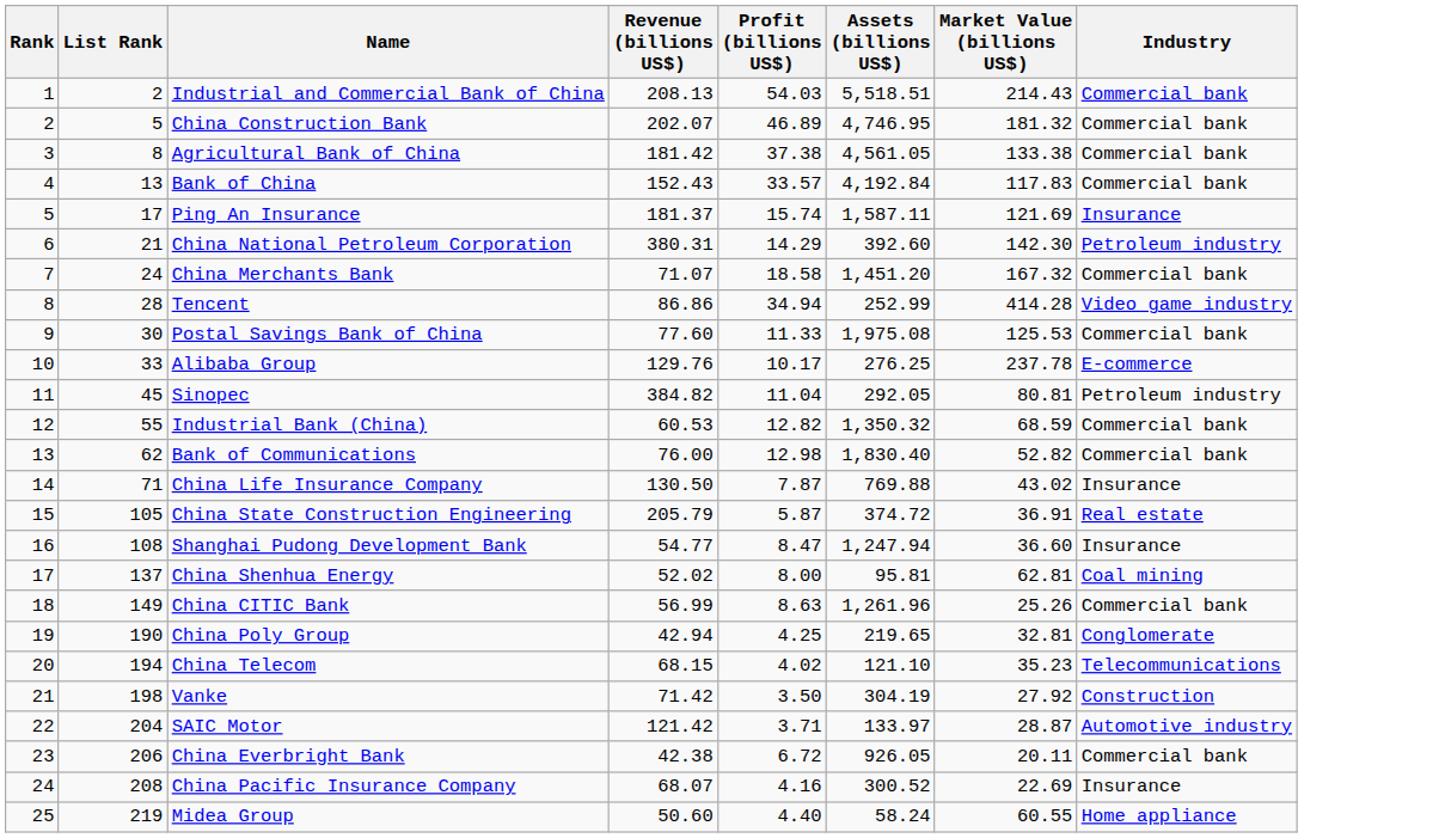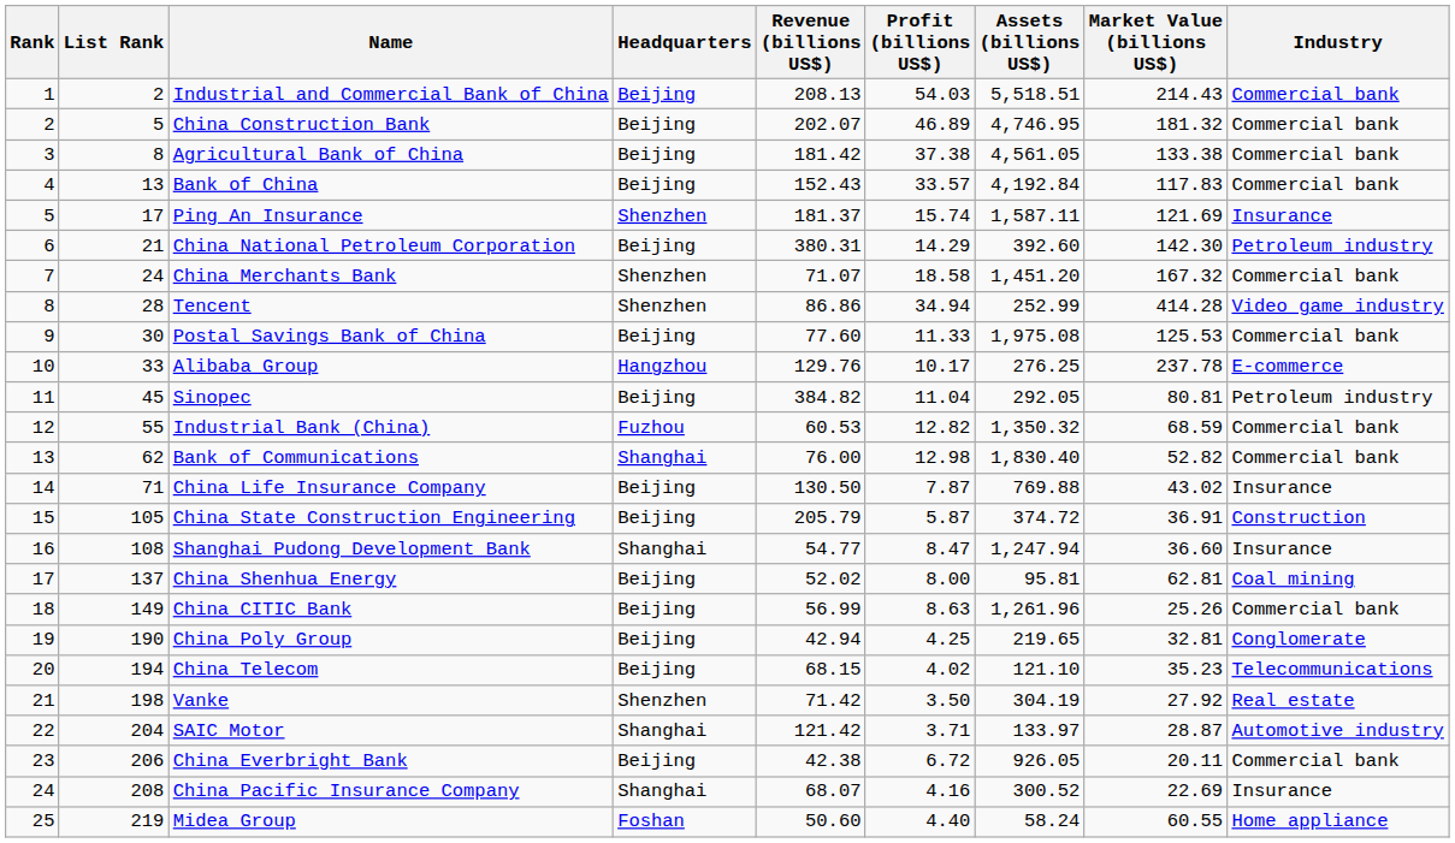+ column: Headquarters | Beijing | Beijing | Beijing | Beijing | Shenzhen | Beijing | Shenzhen | Shenzhen | Beijing | Hangzhou | Beijing | Fuzhou | Shanghai | Beijing | Beijing | Shanghai | Beijing | Beijing | Beijing | Beijing | Shenzhen | Shanghai | Beijing | Shanghai | Foshan
China State Construction Engineering | Industry: Real estate -> Construction
Vanke | Industry: Construction -> Real estate
